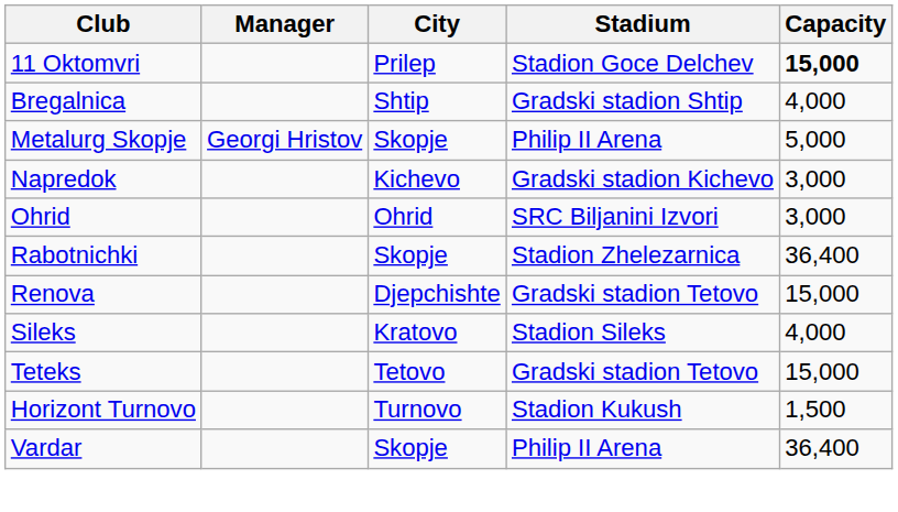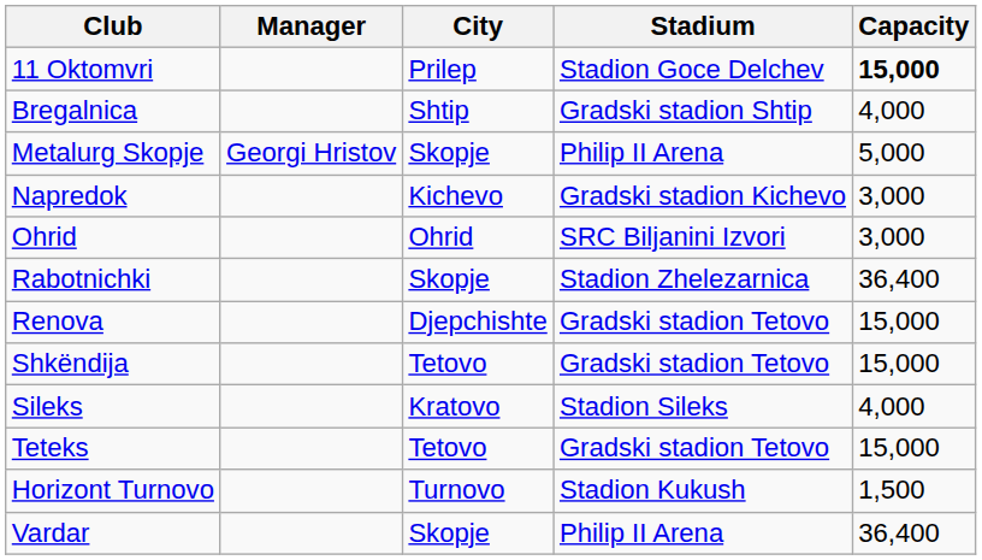+ row: Shkëndija | Tetovo | Gradski stadion Tetovo | 15,000
